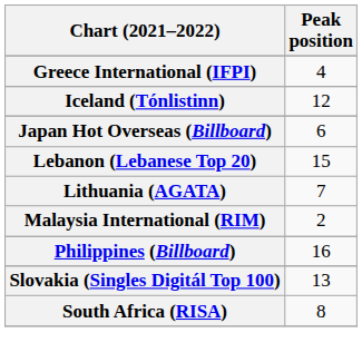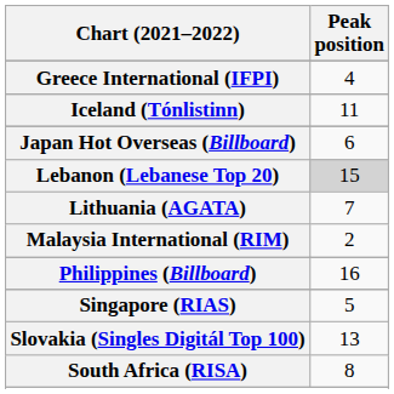Iceland (Tónlistinn) | Peak position: 12 -> 11
Lebanon (Lebanese Top 20) | Peak position: no background -> lightgrey background
+ row: Singapore (RIAS) | 5
